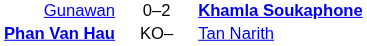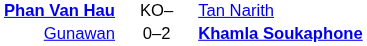rows swapped: Gunawan <-> Phan Van Hau
